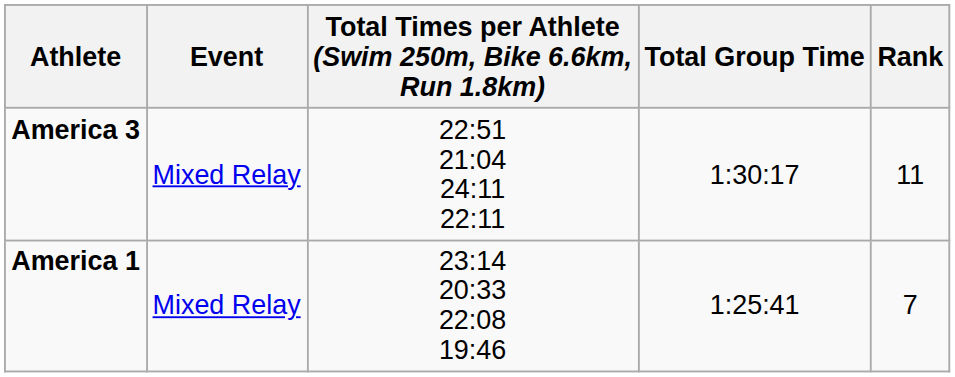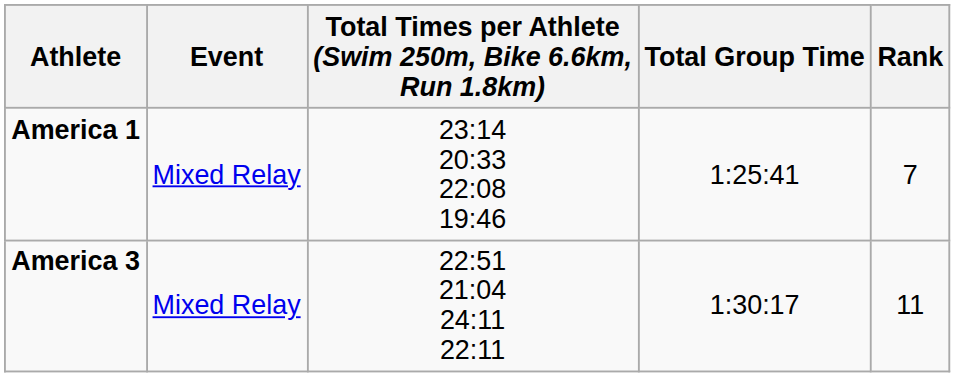rows swapped: America 1 <-> America 3
